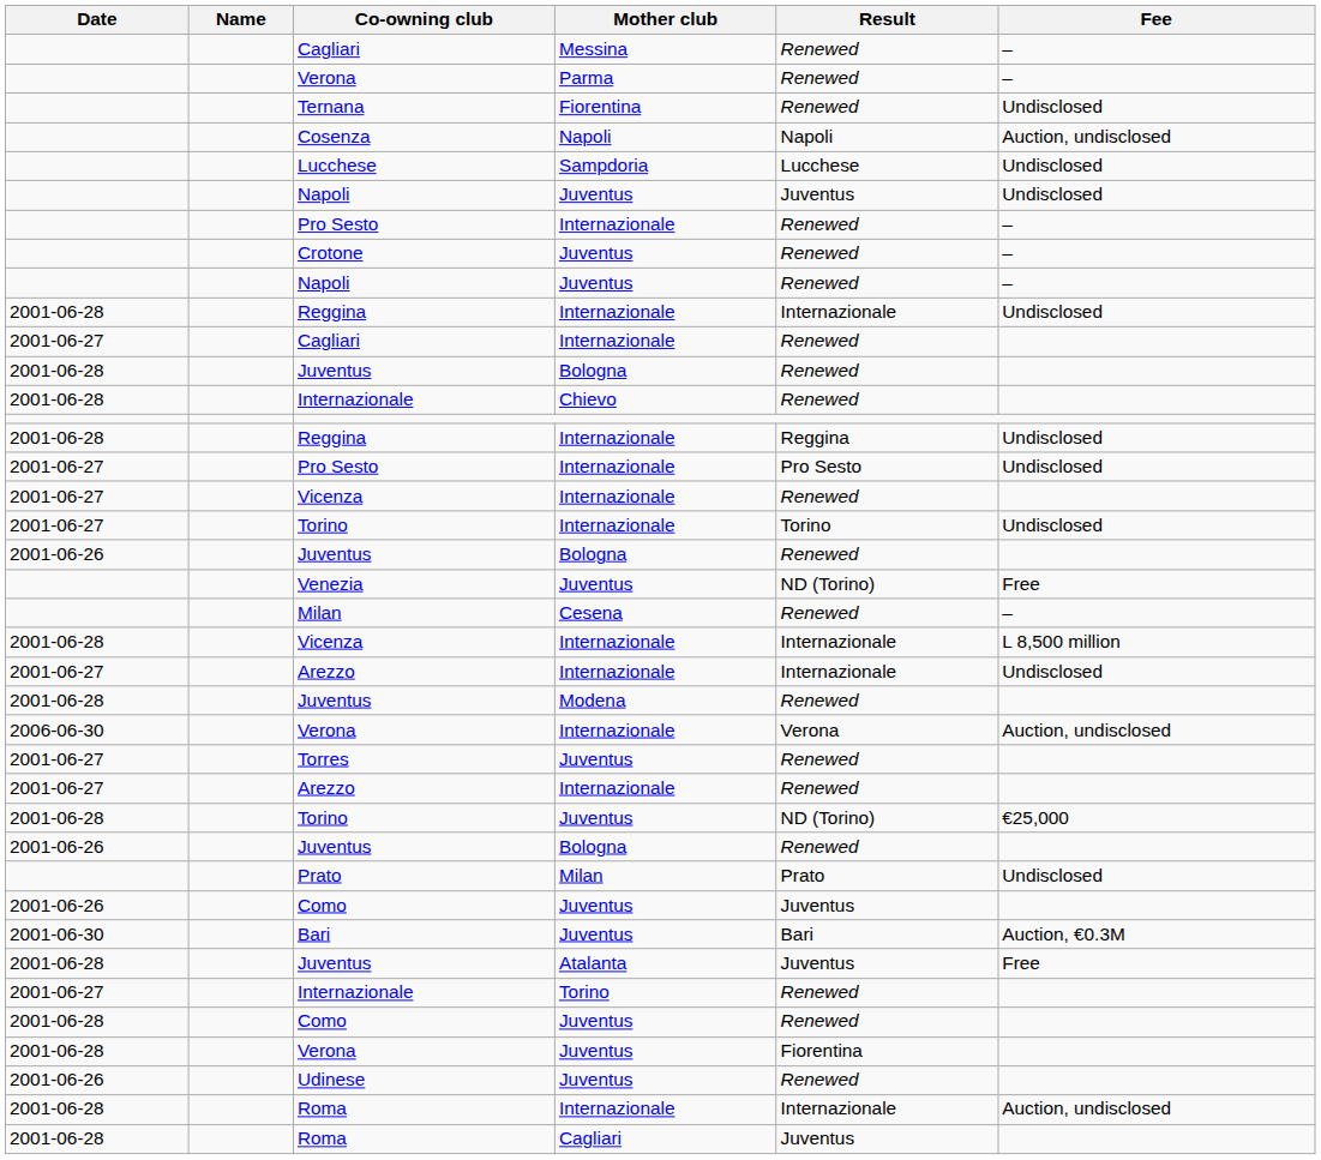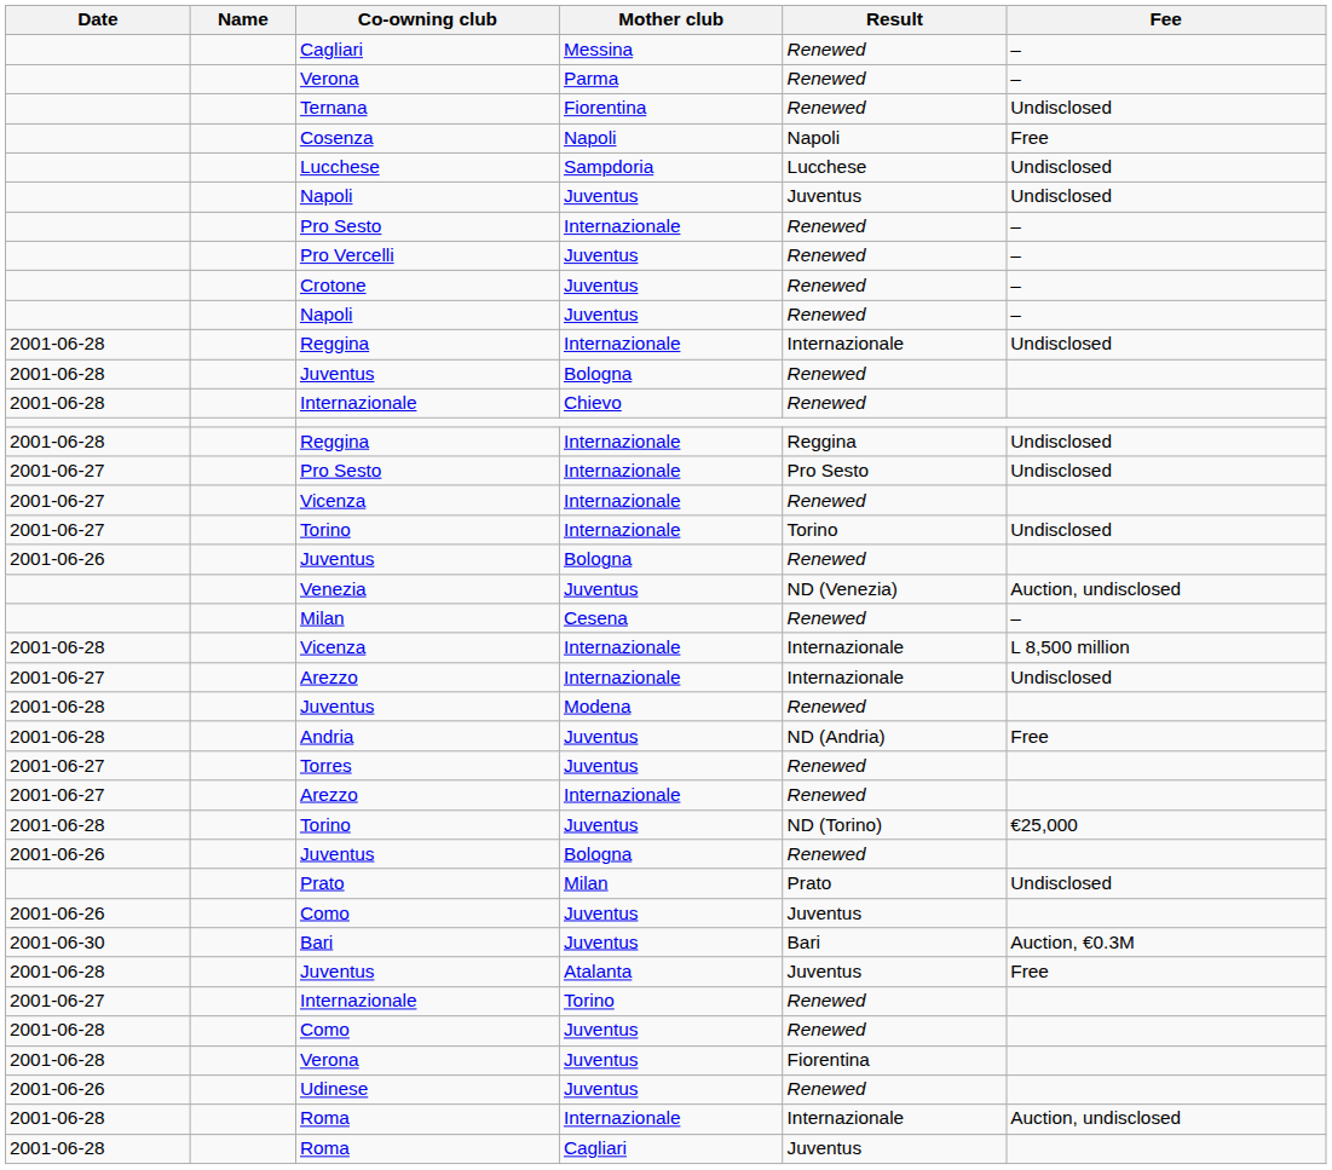Cosenza | Fee: Auction, undisclosed -> Free
+ row: Pro Vercelli | Juventus | Renewed | –
- row: 2001-06-27 | Cagliari | Internazionale | Renewed
Venezia | Result: ND (Torino) -> ND (Venezia)
Venezia | Fee: Free -> Auction, undisclosed
+ row: 2001-06-28 | Andria | Juventus | ND (Andria) | Free
- row: 2006-06-30 | Verona | Internazionale | Verona | Auction, undisclosed
